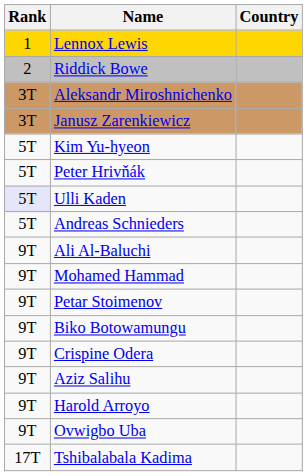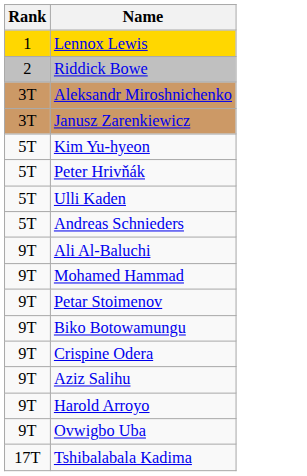- column: Country
Ulli Kaden | Rank: lavender background -> no background
